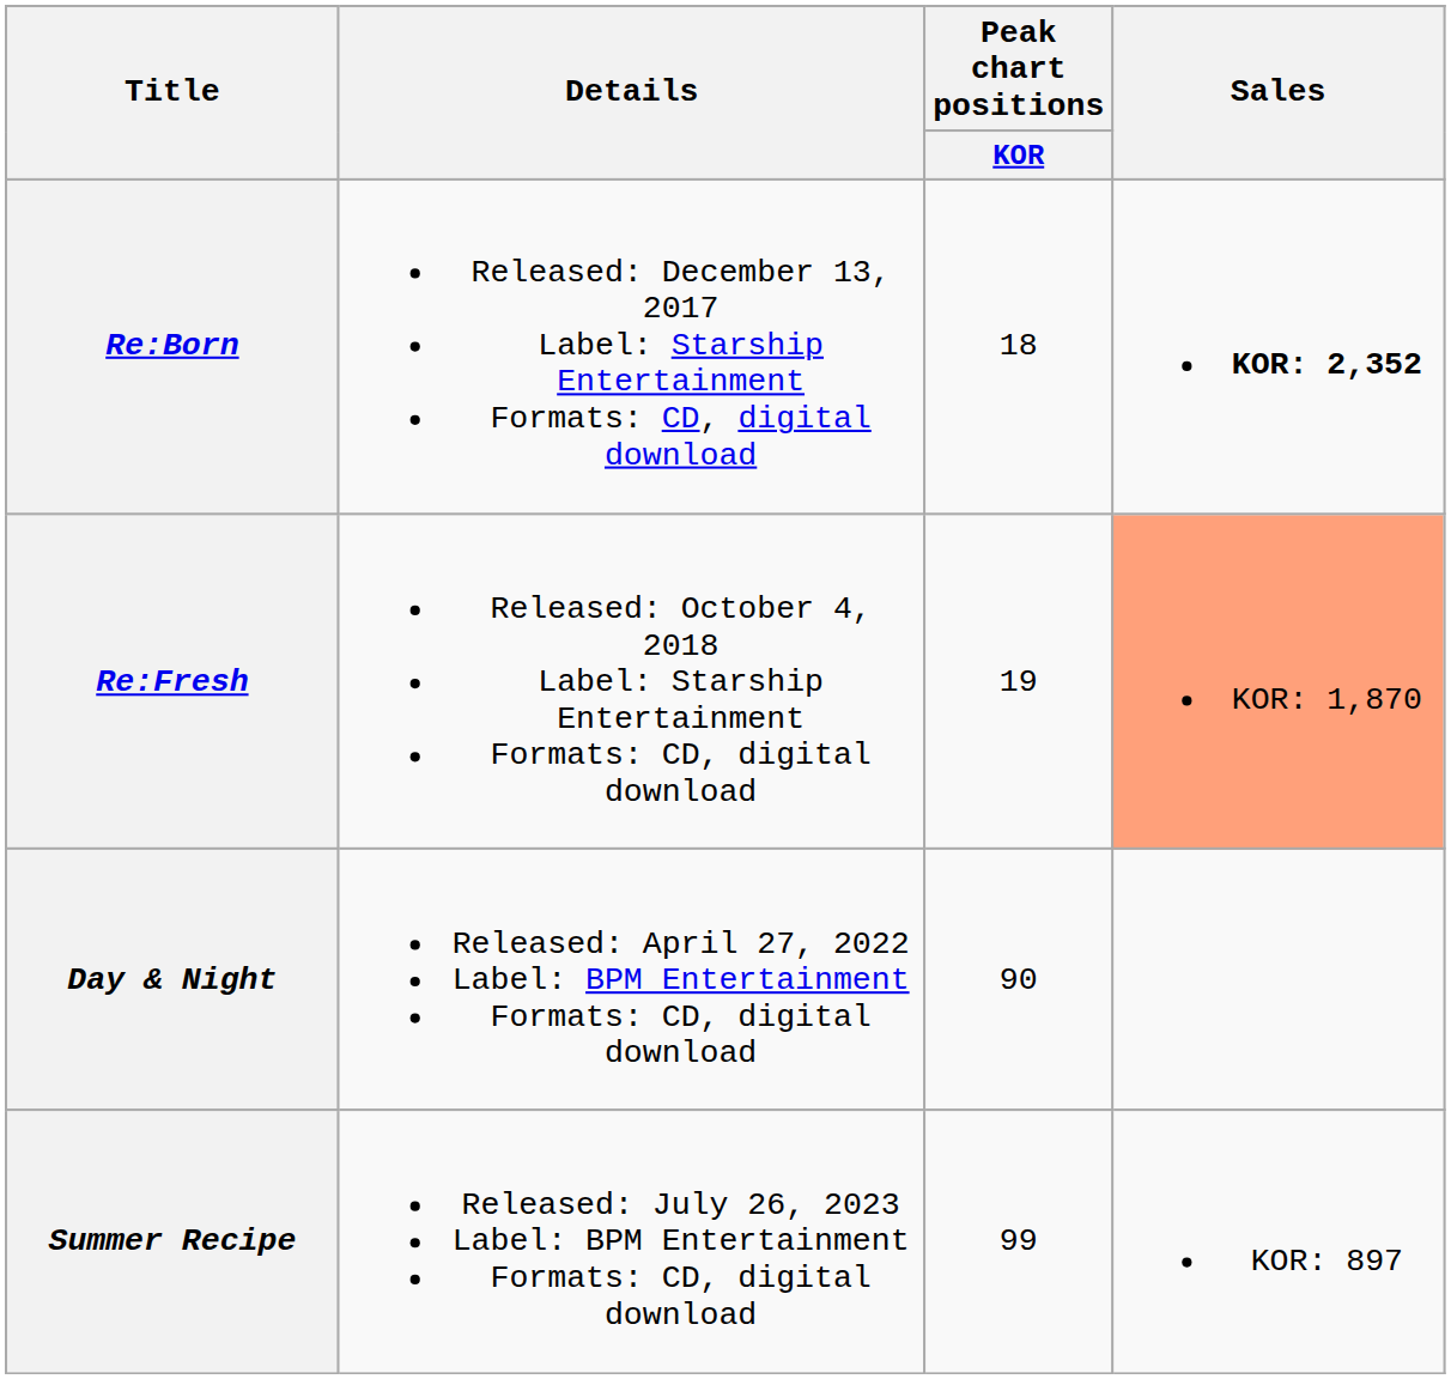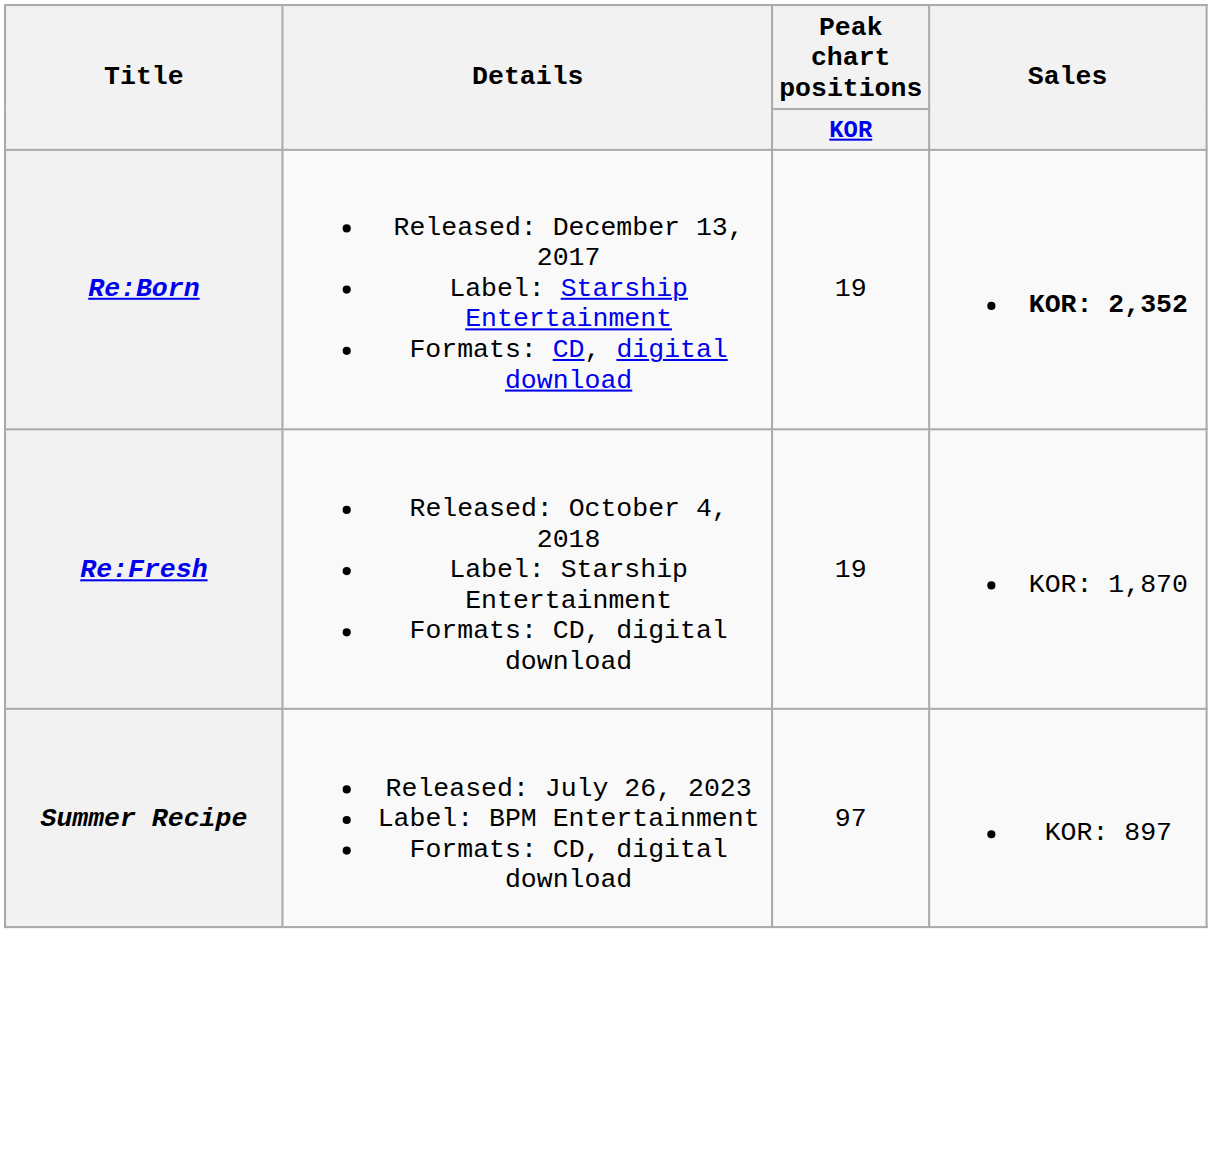Re:Born | Peak chart positions / KOR: 18 -> 19
Re:Fresh | Sales: lightsalmon background -> no background
- row: Day & Night | Released: April 27, 2022 Label: BPM Entertainment Formats: CD, digital download | 90
Summer Recipe | Peak chart positions / KOR: 99 -> 97
